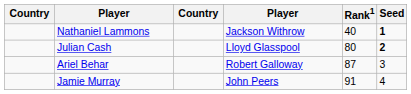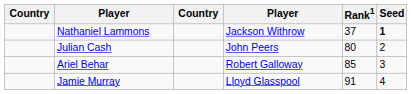Nathaniel Lammons | Rank1: 40 -> 37
Julian Cash | column 4: Lloyd Glasspool -> John Peers
Julian Cash | Seed: bold -> normal
Ariel Behar | Rank1: 87 -> 85
Jamie Murray | column 4: John Peers -> Lloyd Glasspool
